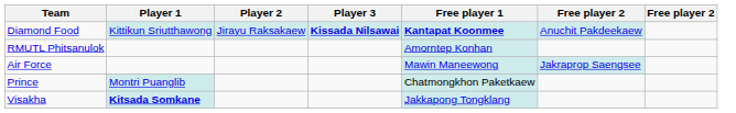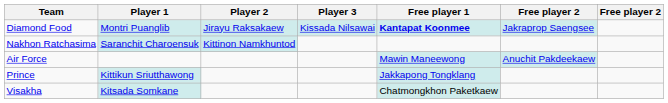Diamond Food | Player 1: Kittikun Sriutthawong -> Montri Puanglib
Diamond Food | Player 3: bold -> normal
Diamond Food | column 6: Anuchit Pakdeekaew -> Jakraprop Saengsee
- row: RMUTL Phitsanulok | Amorntep Konhan
+ row: Nakhon Ratchasima | Saranchit Charoensuk | Kittinon Namkhuntod
Air Force | column 6: Jakraprop Saengsee -> Anuchit Pakdeekaew
Prince | Player 1: Montri Puanglib -> Kittikun Sriutthawong
Prince | Free player 1: Chatmongkhon Paketkaew -> Jakkapong Tongklang
Visakha | Player 1: bold -> normal
Visakha | Free player 1: Jakkapong Tongklang -> Chatmongkhon Paketkaew
